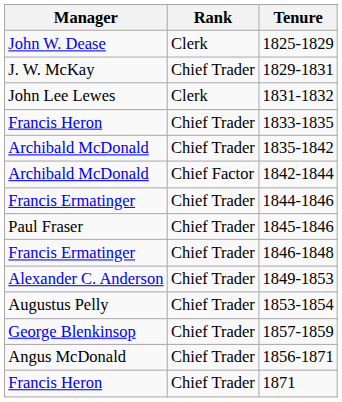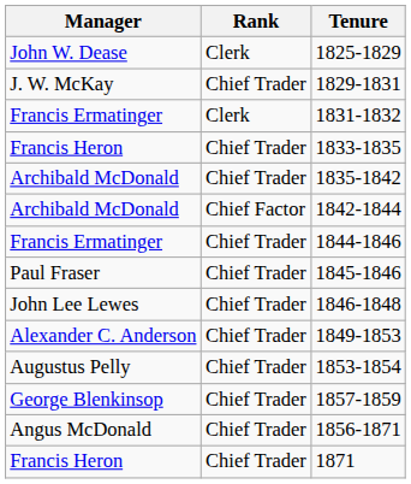1831-1832 | Manager: John Lee Lewes -> Francis Ermatinger
1846-1848 | Manager: Francis Ermatinger -> John Lee Lewes
